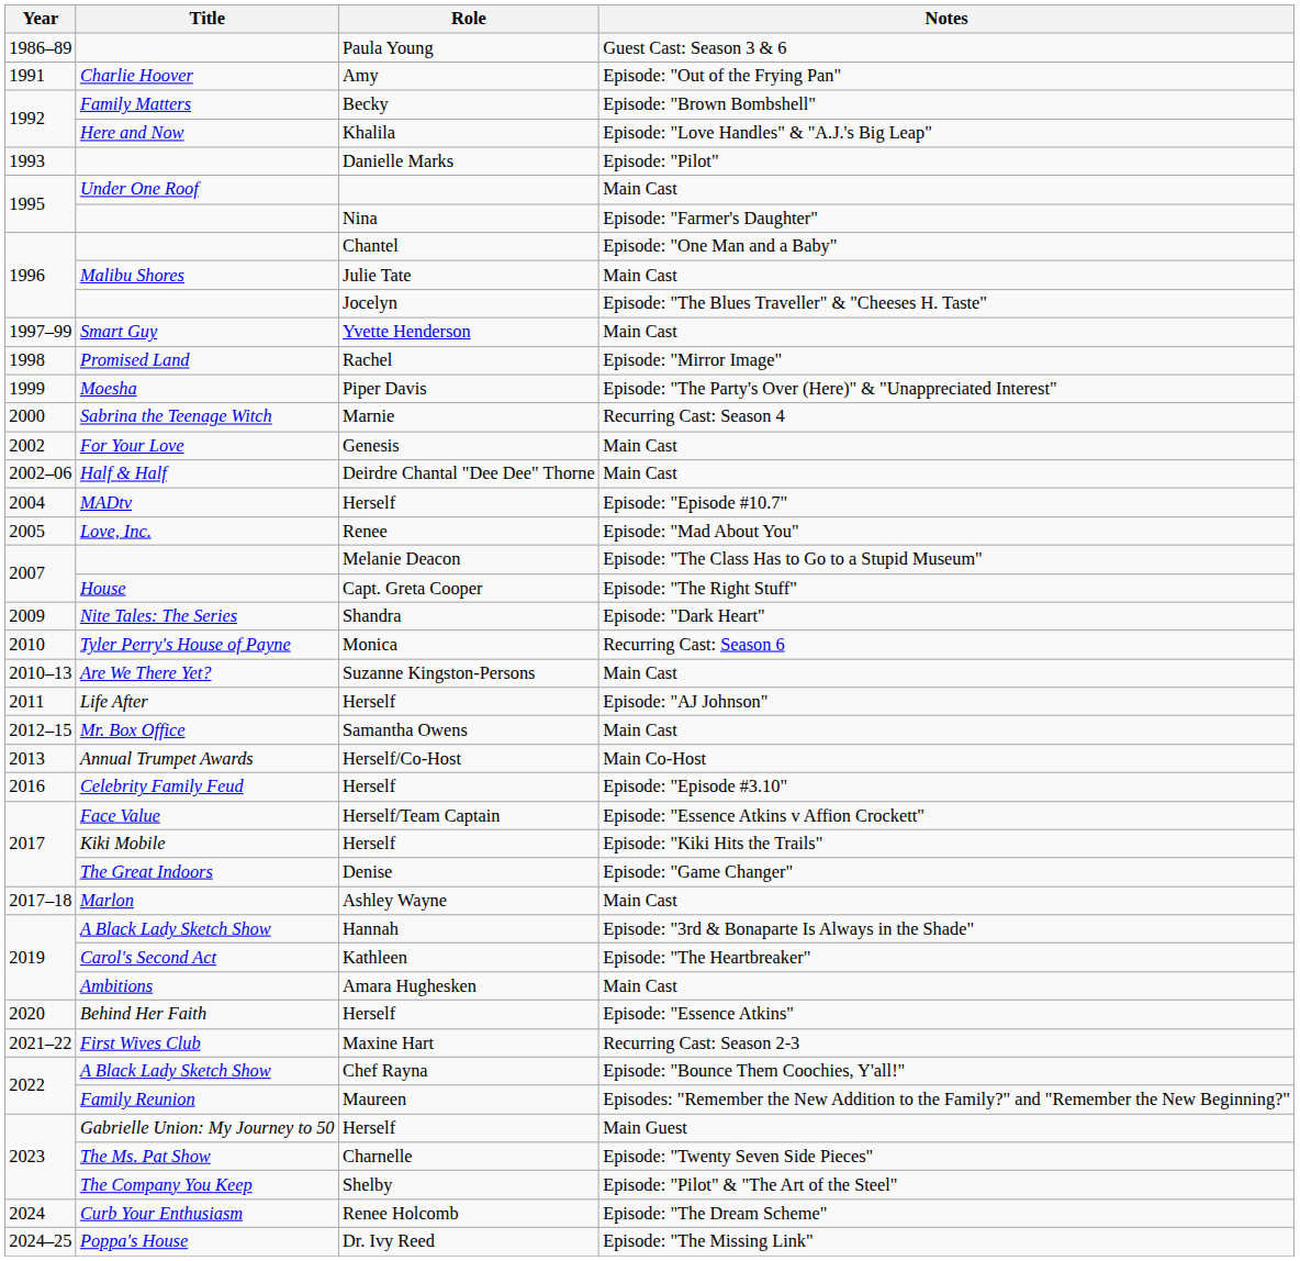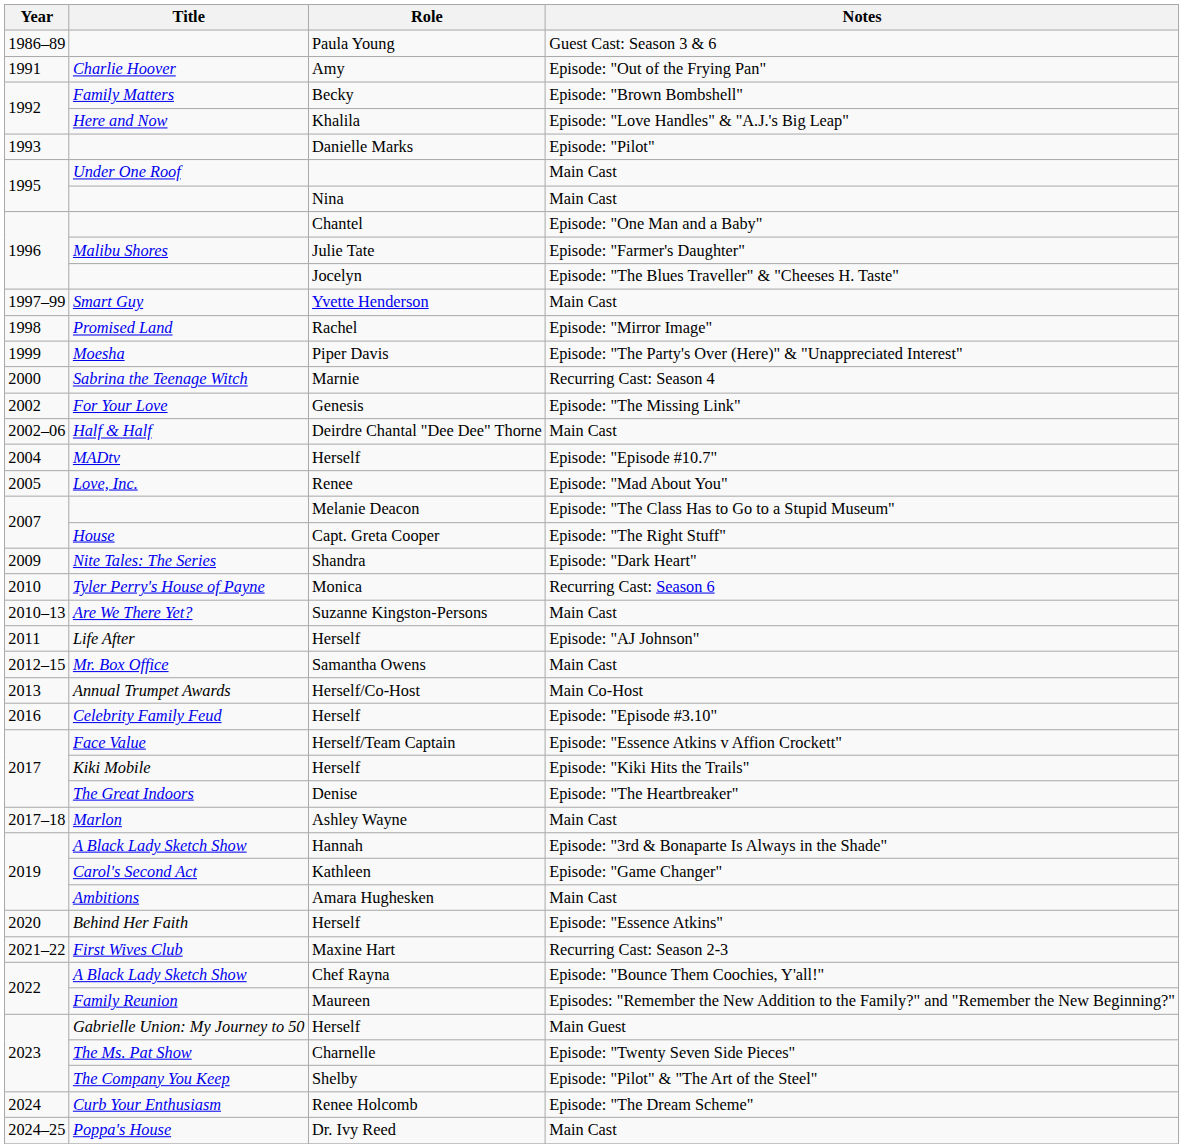Nina | Notes: Episode: "Farmer's Daughter" -> Main Cast
Julie Tate | Notes: Main Cast -> Episode: "Farmer's Daughter"
Genesis | Notes: Main Cast -> Episode: "The Missing Link"
Denise | Notes: Episode: "Game Changer" -> Episode: "The Heartbreaker"
Kathleen | Notes: Episode: "The Heartbreaker" -> Episode: "Game Changer"
Dr. Ivy Reed | Notes: Episode: "The Missing Link" -> Main Cast
